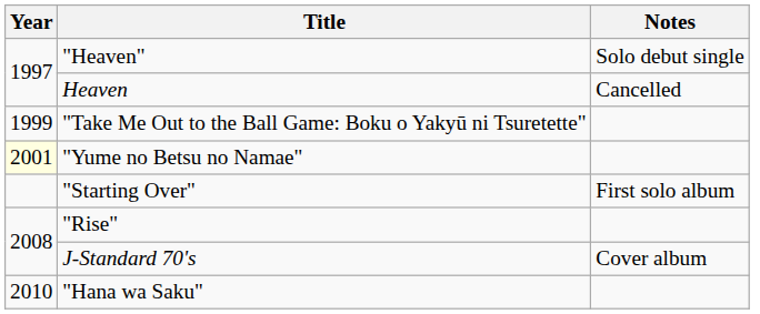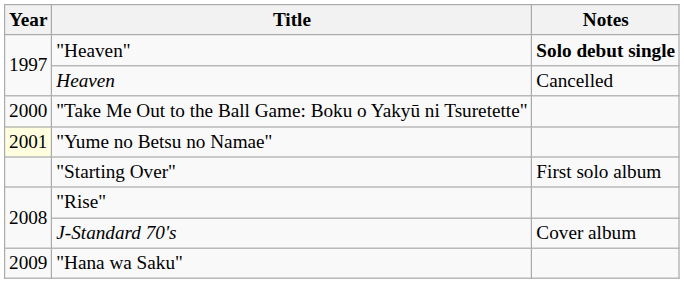"Heaven" | Notes: normal -> bold
"Take Me Out to the Ball Game: Boku o Yakyū ni Tsuretette" | Year: 1999 -> 2000
"Hana wa Saku" | Year: 2010 -> 2009
